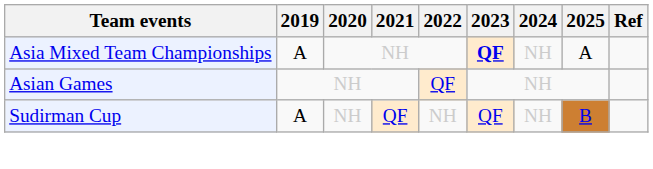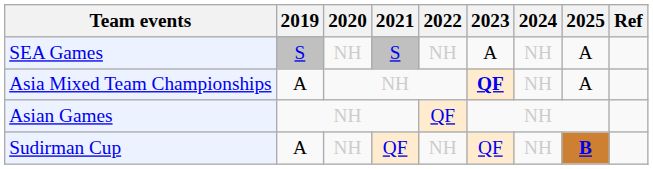+ row: SEA Games | S | NH | S | NH | A | NH | A
Sudirman Cup | 2025: normal -> bold
